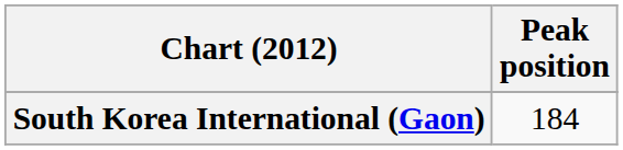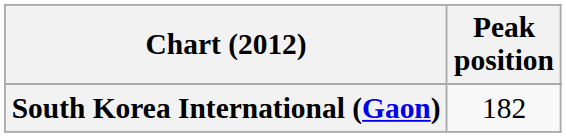South Korea International (Gaon) | Peak position: 184 -> 182
